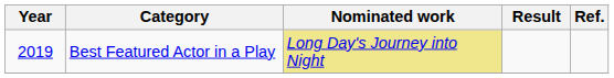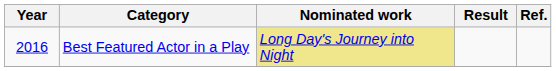Best Featured Actor in a Play | Year: 2019 -> 2016
